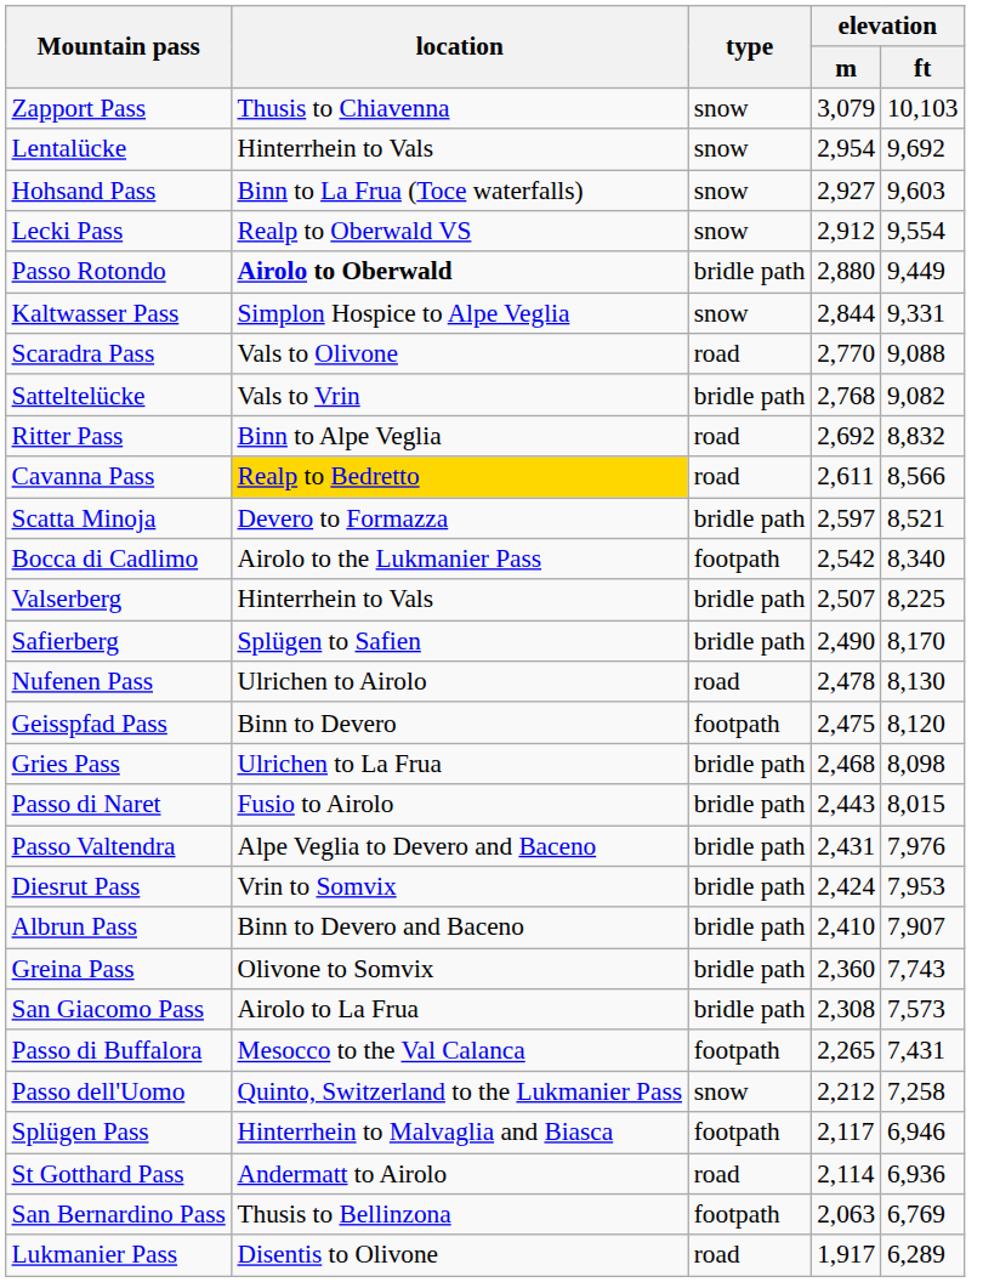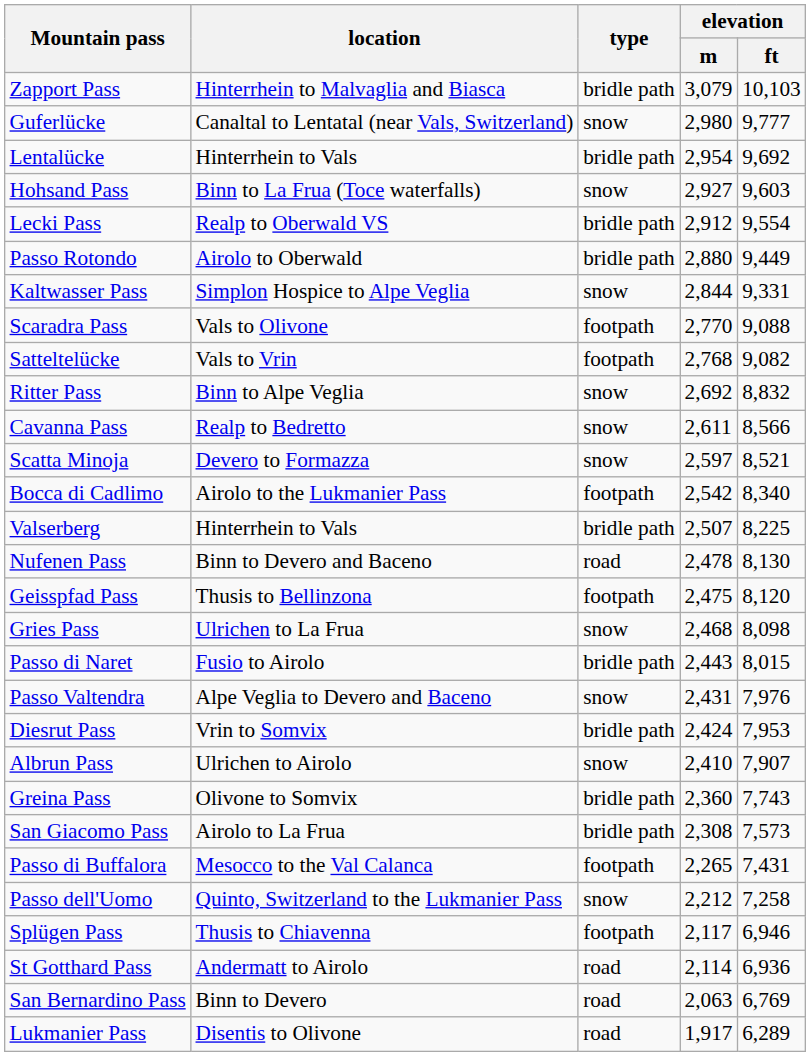Zapport Pass | location: Thusis to Chiavenna -> Hinterrhein to Malvaglia and Biasca
Zapport Pass | type: snow -> bridle path
+ row: Guferlücke | Canaltal to Lentatal (near Vals, Switzerland) | snow | 2,980 | 9,777
Lentalücke | type: snow -> bridle path
Lecki Pass | type: snow -> bridle path
Passo Rotondo | location: bold -> normal
Scaradra Pass | type: road -> footpath
Satteltelücke | type: bridle path -> footpath
Ritter Pass | type: road -> snow
Cavanna Pass | location: gold background -> no background
Cavanna Pass | type: road -> snow
Scatta Minoja | type: bridle path -> snow
- row: Safierberg | Splügen to Safien | bridle path | 2,490 | 8,170
Nufenen Pass | location: Ulrichen to Airolo -> Binn to Devero and Baceno
Geisspfad Pass | location: Binn to Devero -> Thusis to Bellinzona
Gries Pass | type: bridle path -> snow
Passo Valtendra | type: bridle path -> snow
Albrun Pass | location: Binn to Devero and Baceno -> Ulrichen to Airolo
Albrun Pass | type: bridle path -> snow
Splügen Pass | location: Hinterrhein to Malvaglia and Biasca -> Thusis to Chiavenna
San Bernardino Pass | location: Thusis to Bellinzona -> Binn to Devero
San Bernardino Pass | type: footpath -> road
